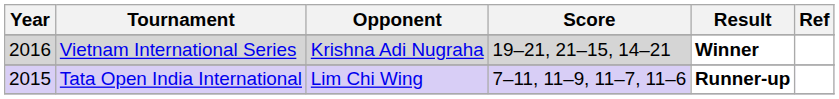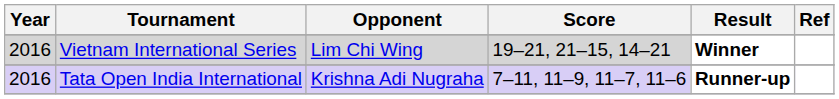Vietnam International Series | Opponent: Krishna Adi Nugraha -> Lim Chi Wing
Tata Open India International | Year: 2015 -> 2016
Tata Open India International | Opponent: Lim Chi Wing -> Krishna Adi Nugraha
